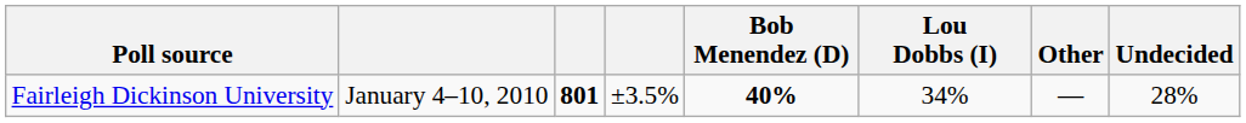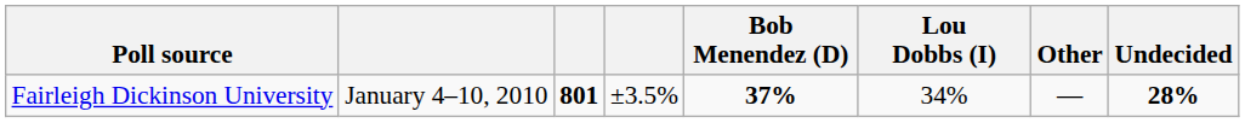Fairleigh Dickinson University | Bob Menendez (D): 40% -> 37%
Fairleigh Dickinson University | Undecided: normal -> bold
